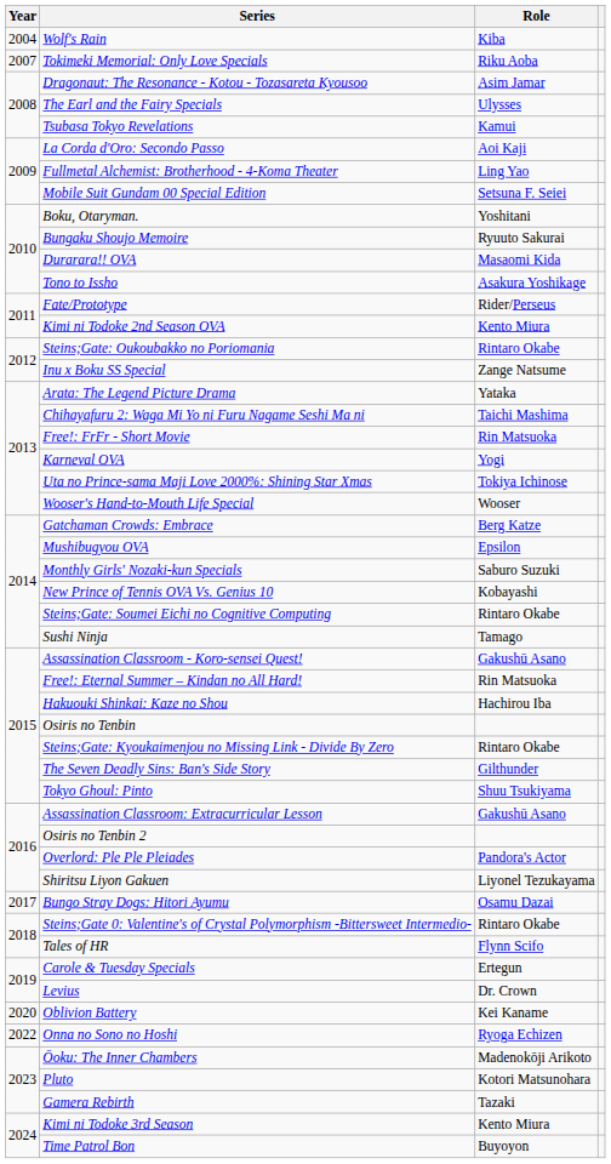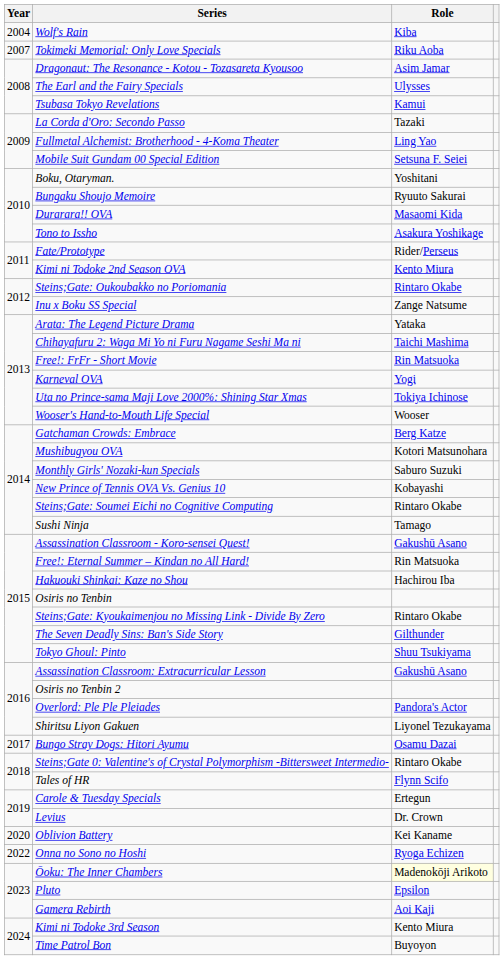La Corda d'Oro: Secondo Passo | Role: Aoi Kaji -> Tazaki
Mushibugyou OVA | Role: Epsilon -> Kotori Matsunohara
Ōoku: The Inner Chambers | Role: no background -> lightyellow background
Pluto | Role: Kotori Matsunohara -> Epsilon
Gamera Rebirth | Role: Tazaki -> Aoi Kaji
